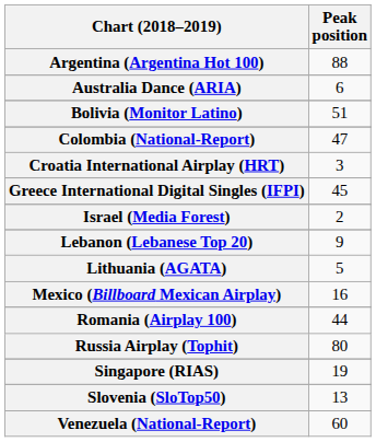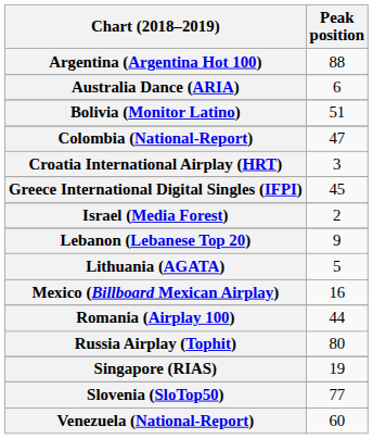Slovenia (SloTop50) | Peak position: 13 -> 77
